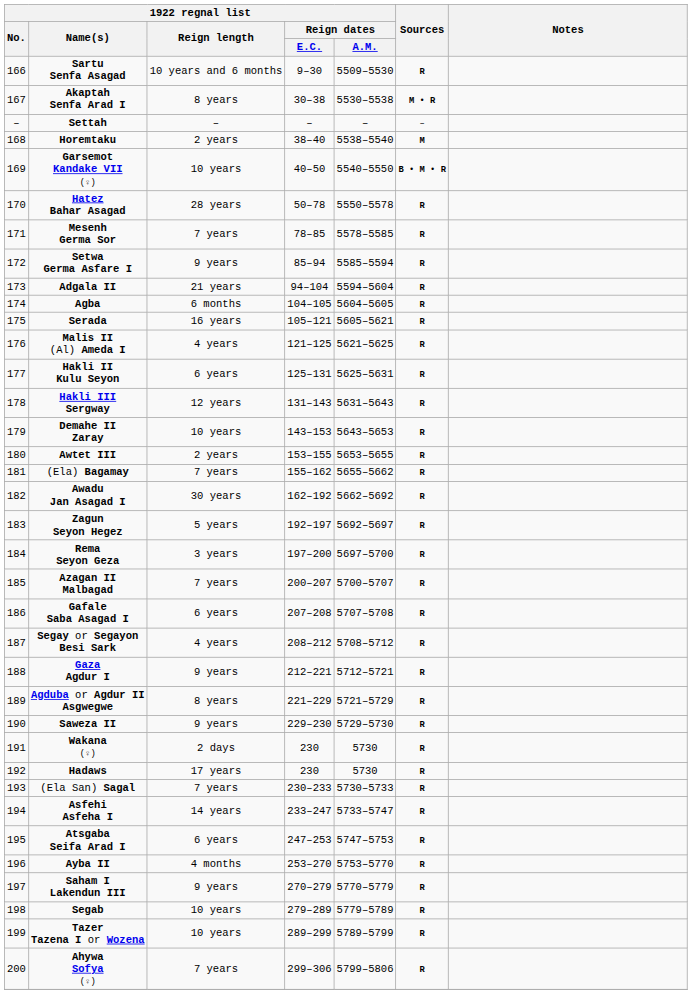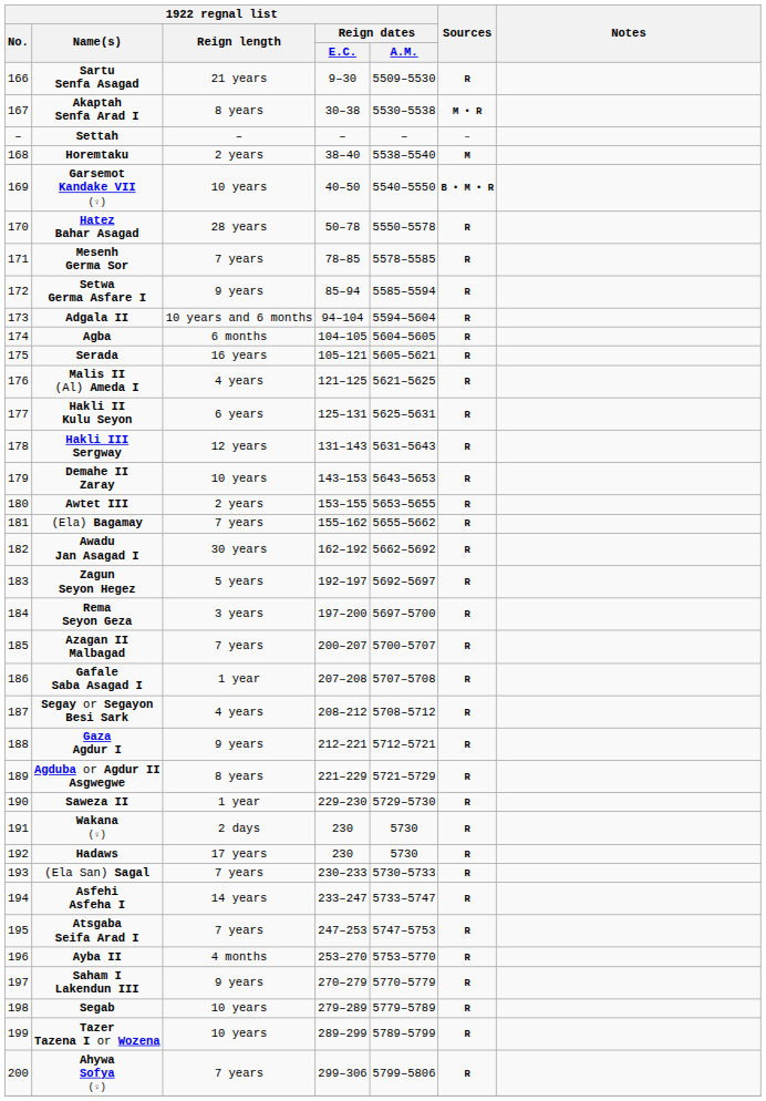Sartu Senfa Asagad | 1922 regnal list / Reign length: 10 years and 6 months -> 21 years
Adgala II | 1922 regnal list / Reign length: 21 years -> 10 years and 6 months
Gafale Saba Asagad I | 1922 regnal list / Reign length: 6 years -> 1 year
Saweza II | 1922 regnal list / Reign length: 9 years -> 1 year
Atsgaba Seifa Arad I | 1922 regnal list / Reign length: 6 years -> 7 years
